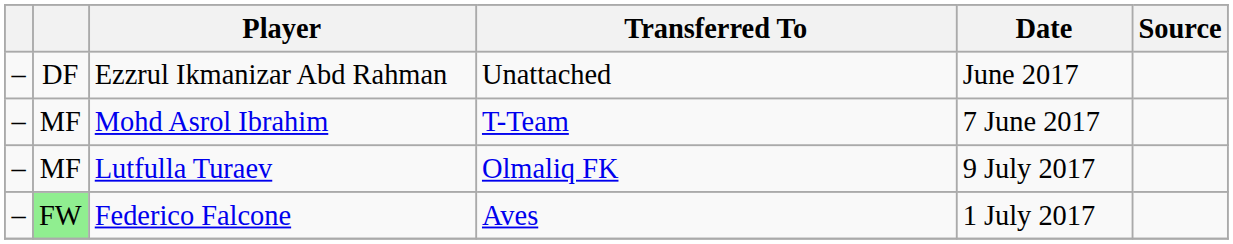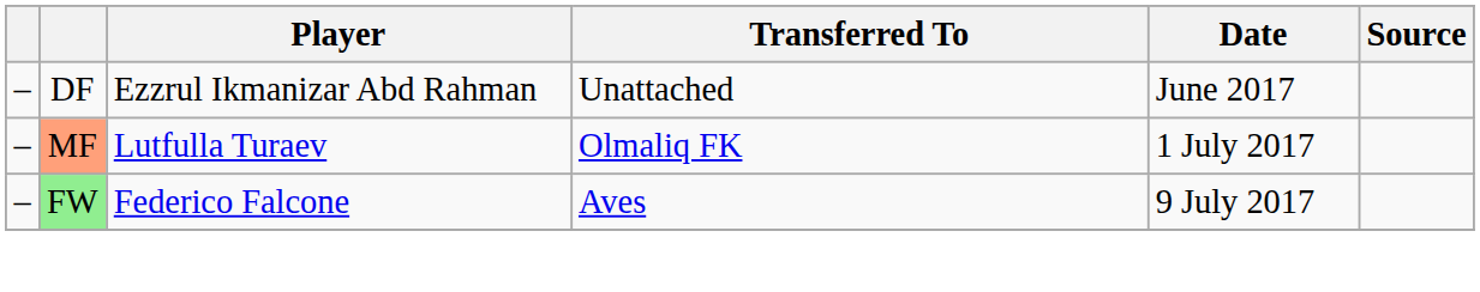- row: – | MF | Mohd Asrol Ibrahim | T-Team | 7 June 2017
Lutfulla Turaev | column 2: no background -> lightsalmon background
Lutfulla Turaev | Date: 9 July 2017 -> 1 July 2017
Federico Falcone | Date: 1 July 2017 -> 9 July 2017
